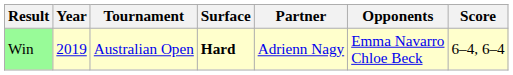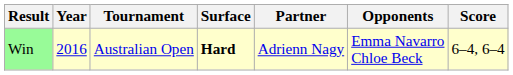Win | Year: 2019 -> 2016
